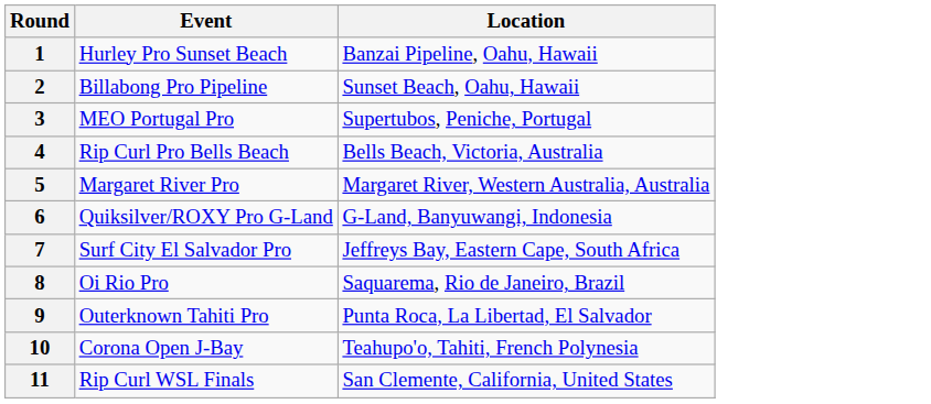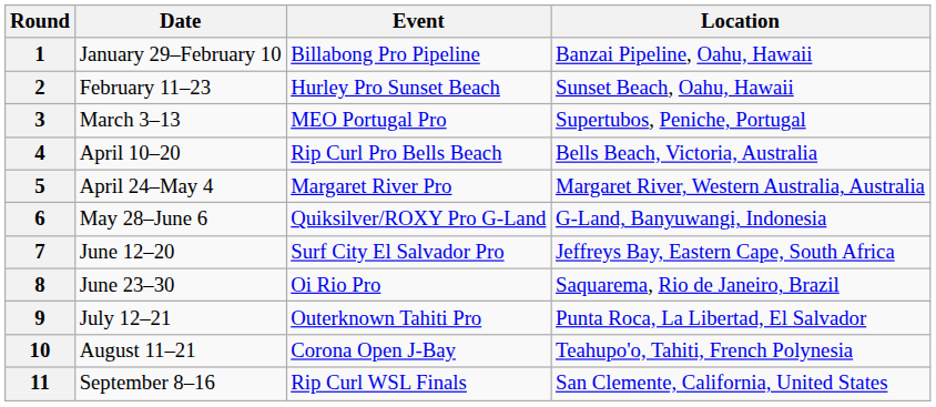+ column: Date | January 29–February 10 | February 11–23 | March 3–13 | April 10–20 | April 24–May 4 | May 28–June 6 | June 12–20 | June 23–30 | July 12–21 | August 11–21 | September 8–16
1 | Event: Hurley Pro Sunset Beach -> Billabong Pro Pipeline
2 | Event: Billabong Pro Pipeline -> Hurley Pro Sunset Beach
